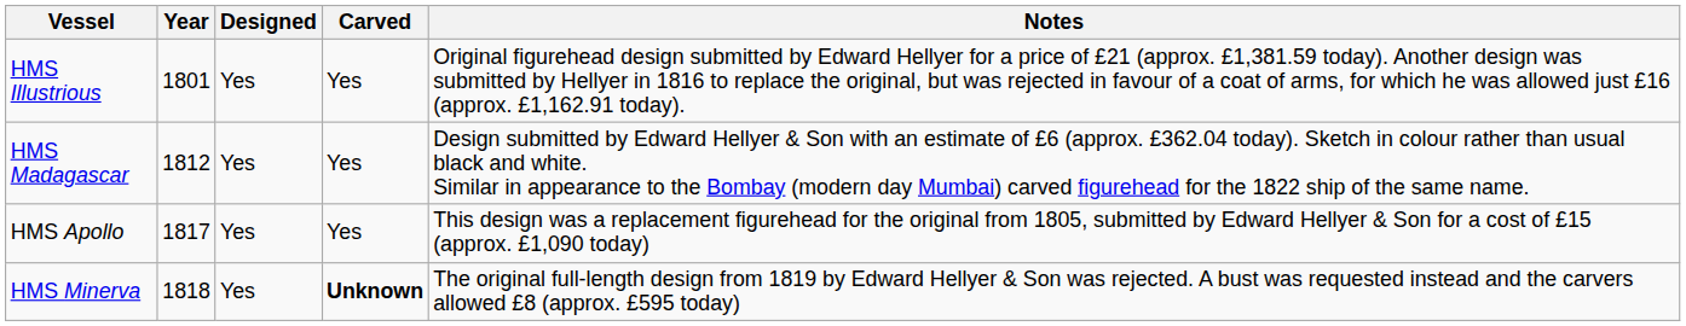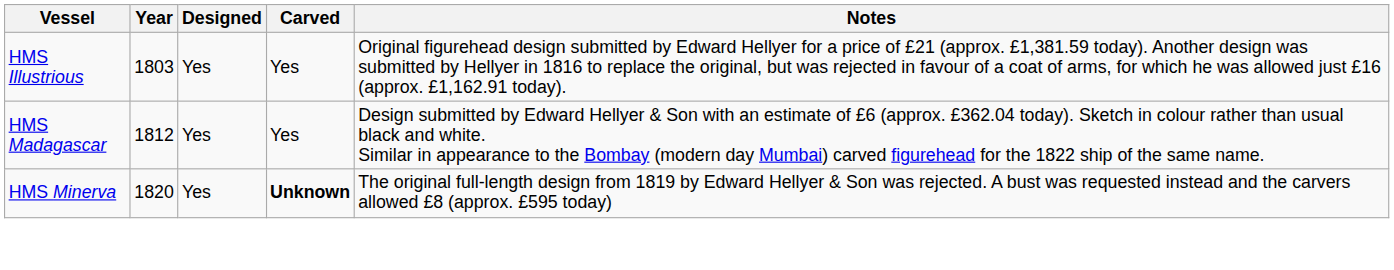HMS Illustrious | Year: 1801 -> 1803
- row: HMS Apollo | 1817 | Yes | Yes | This design was a replacement figurehead for the original from 1805, submitted by Edward Hellyer & Son for a cost of £15 (approx. £1,090 today)
HMS Minerva | Year: 1818 -> 1820
